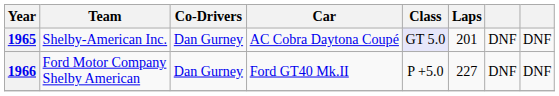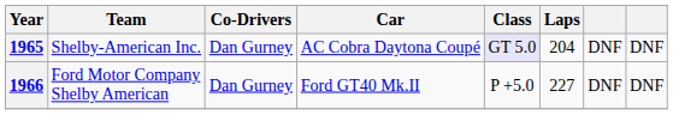1965 | Laps: 201 -> 204
